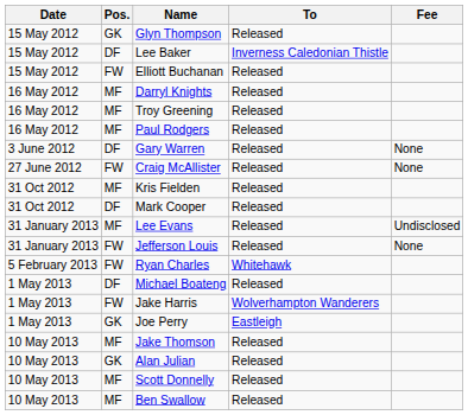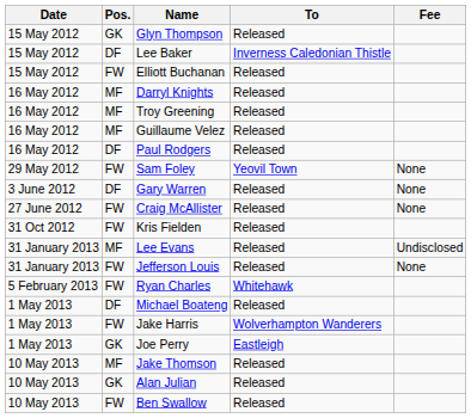+ row: 16 May 2012 | MF | Guillaume Velez | Released
Paul Rodgers | Pos.: MF -> DF
+ row: 29 May 2012 | FW | Sam Foley | Yeovil Town | None
Kris Fielden | Pos.: MF -> FW
- row: 31 Oct 2012 | DF | Mark Cooper | Released
- row: 10 May 2013 | MF | Scott Donnelly | Released
Ben Swallow | Pos.: MF -> FW
